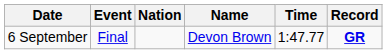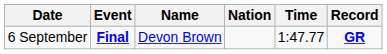columns swapped: Name <-> Nation
6 September | Event: normal -> bold
